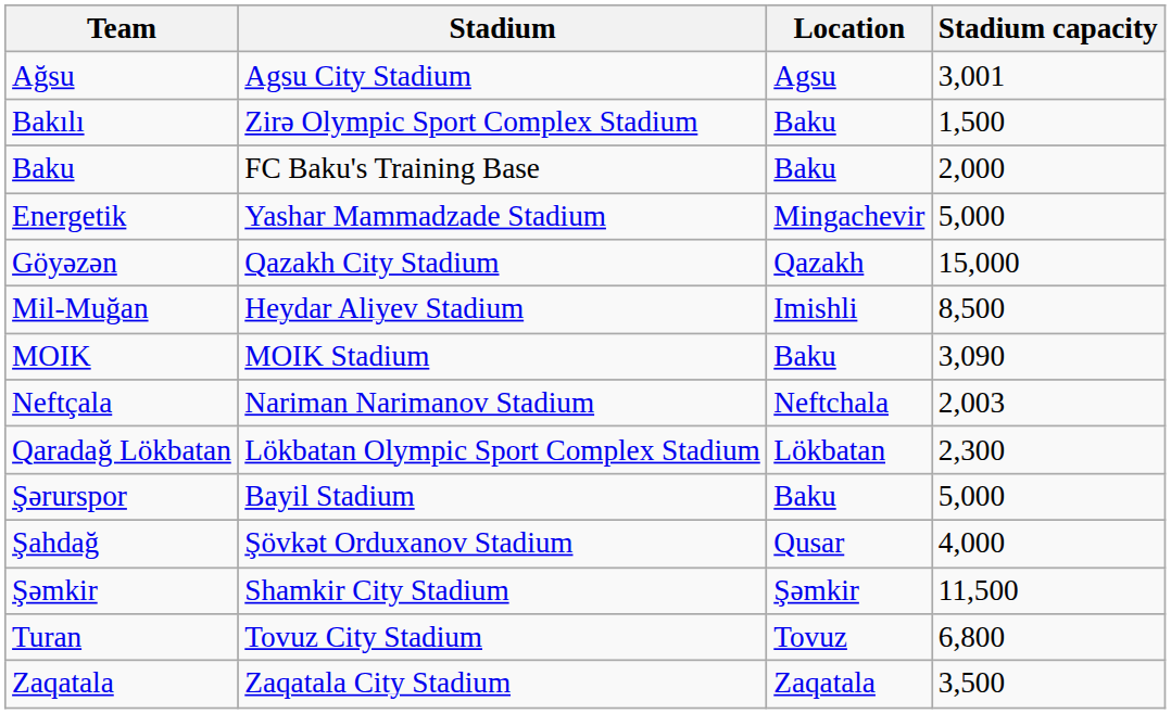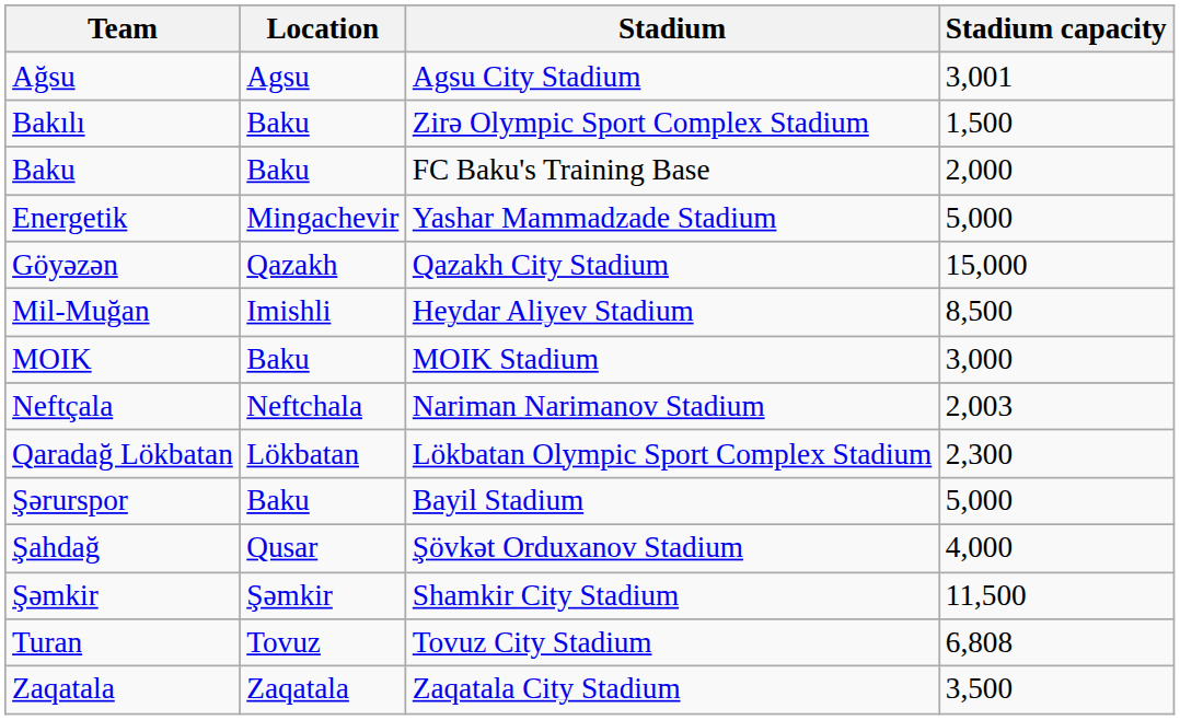columns swapped: Location <-> Stadium
MOIK | Stadium capacity: 3,090 -> 3,000
Turan | Stadium capacity: 6,800 -> 6,808
